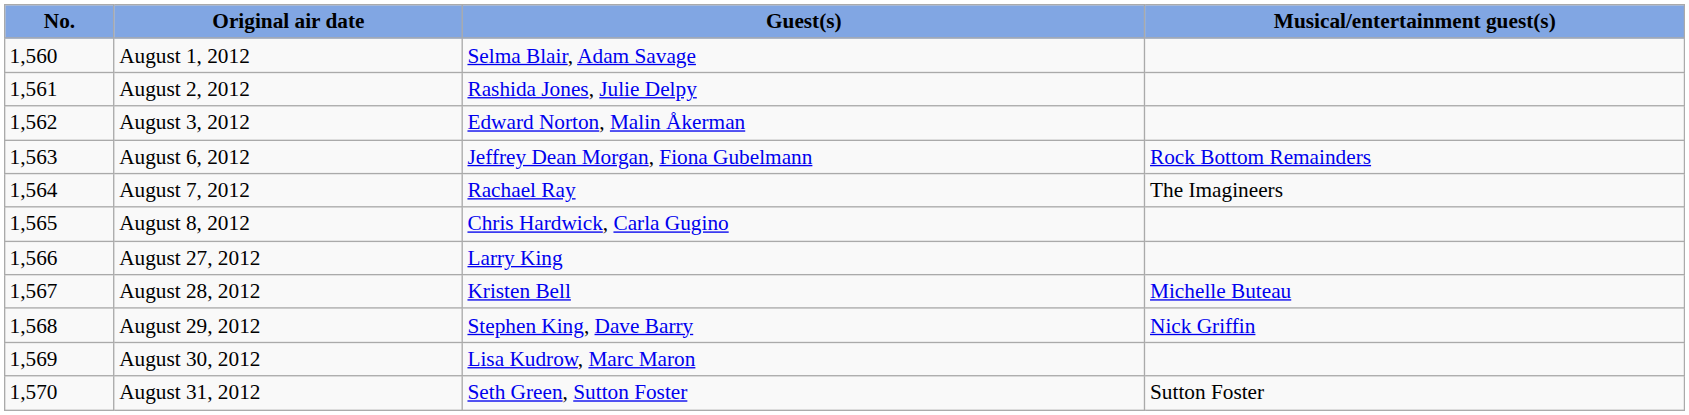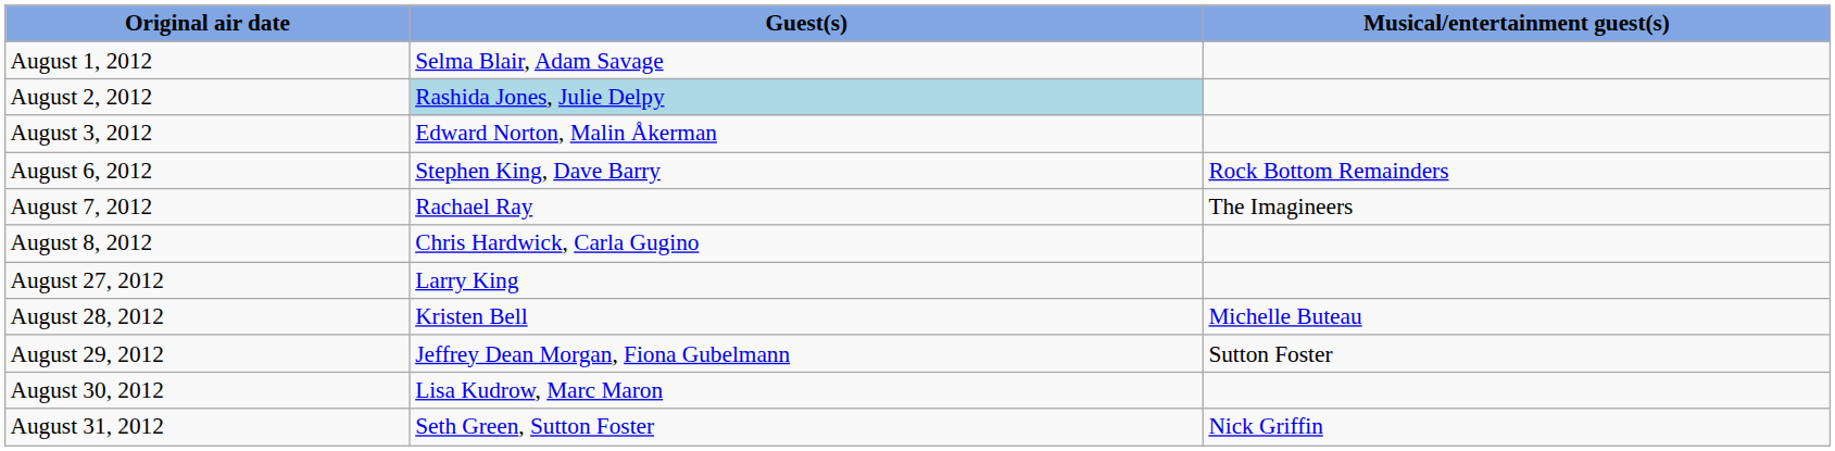- column: No. | 1,560 | 1,561 | 1,562 | 1,563 | 1,564 | 1,565 | 1,566 | 1,567 | 1,568 | 1,569 | 1,570
August 2, 2012 | Guest(s): no background -> lightblue background
August 6, 2012 | Guest(s): Jeffrey Dean Morgan, Fiona Gubelmann -> Stephen King, Dave Barry
August 29, 2012 | Guest(s): Stephen King, Dave Barry -> Jeffrey Dean Morgan, Fiona Gubelmann
August 29, 2012 | Musical/entertainment guest(s): Nick Griffin -> Sutton Foster
August 31, 2012 | Musical/entertainment guest(s): Sutton Foster -> Nick Griffin
